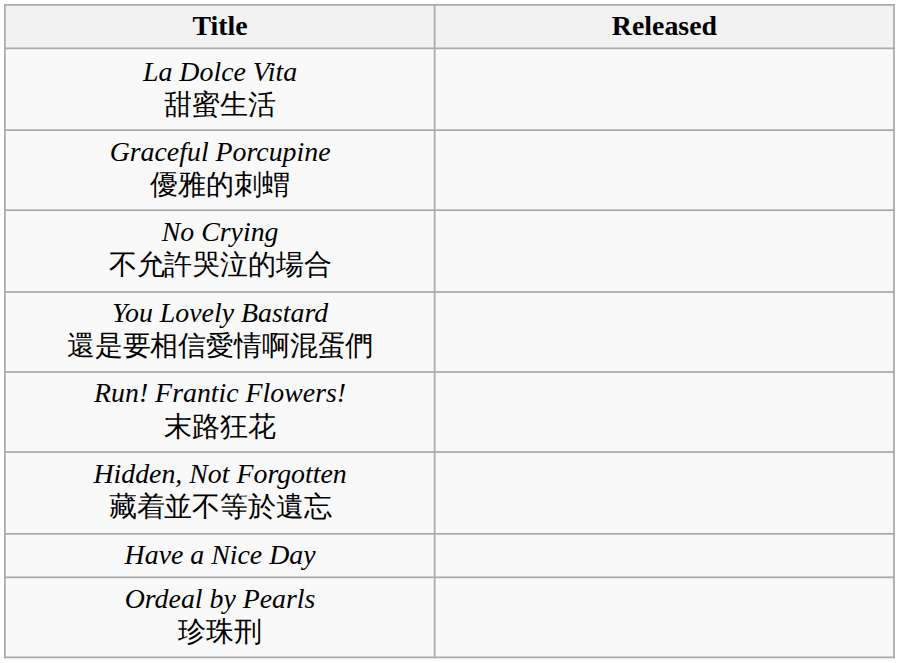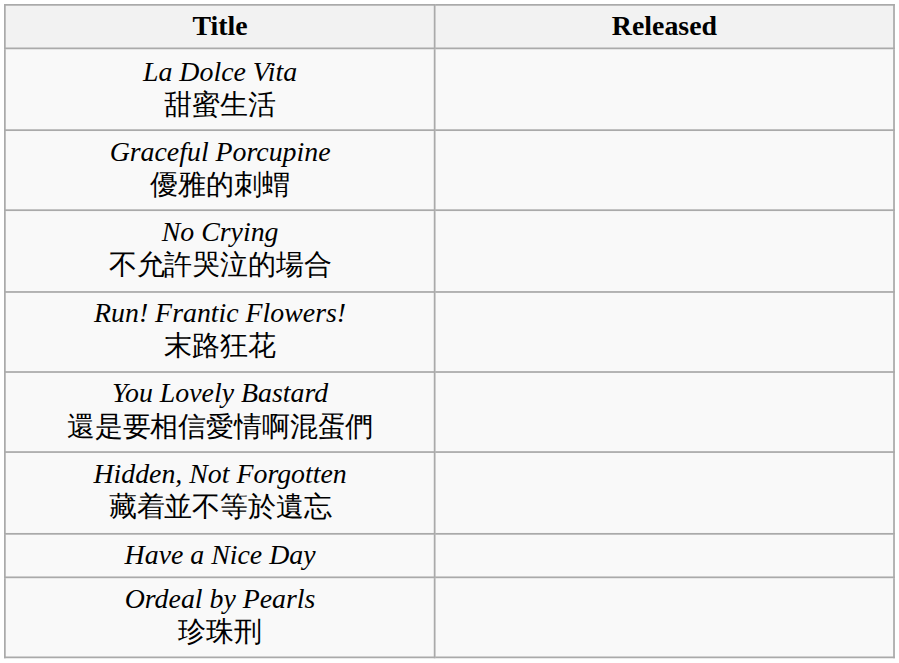rows swapped: You Lovely Bastard 還是要相信愛情啊混蛋們 <-> Run! Frantic Flowers! 末路狂花
